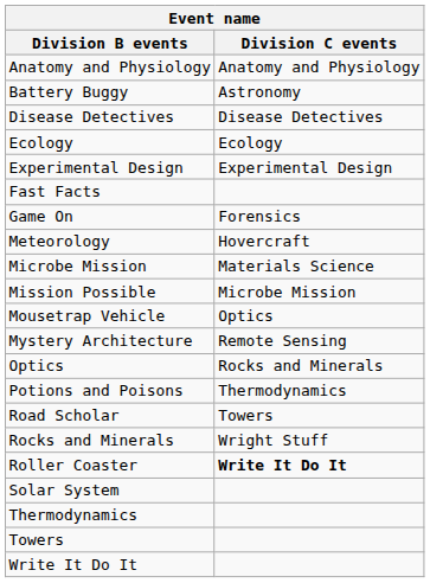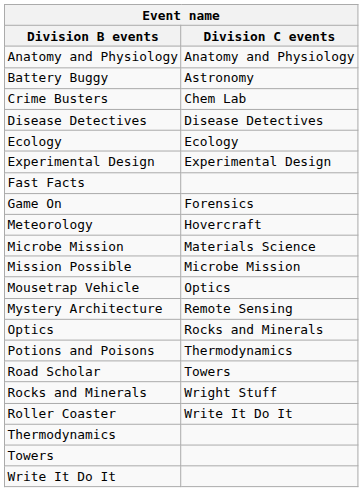+ row: Crime Busters | Chem Lab
Roller Coaster | Division C events: bold -> normal
- row: Solar System
